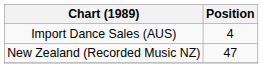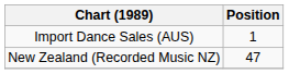Import Dance Sales (AUS) | Position: 4 -> 1
